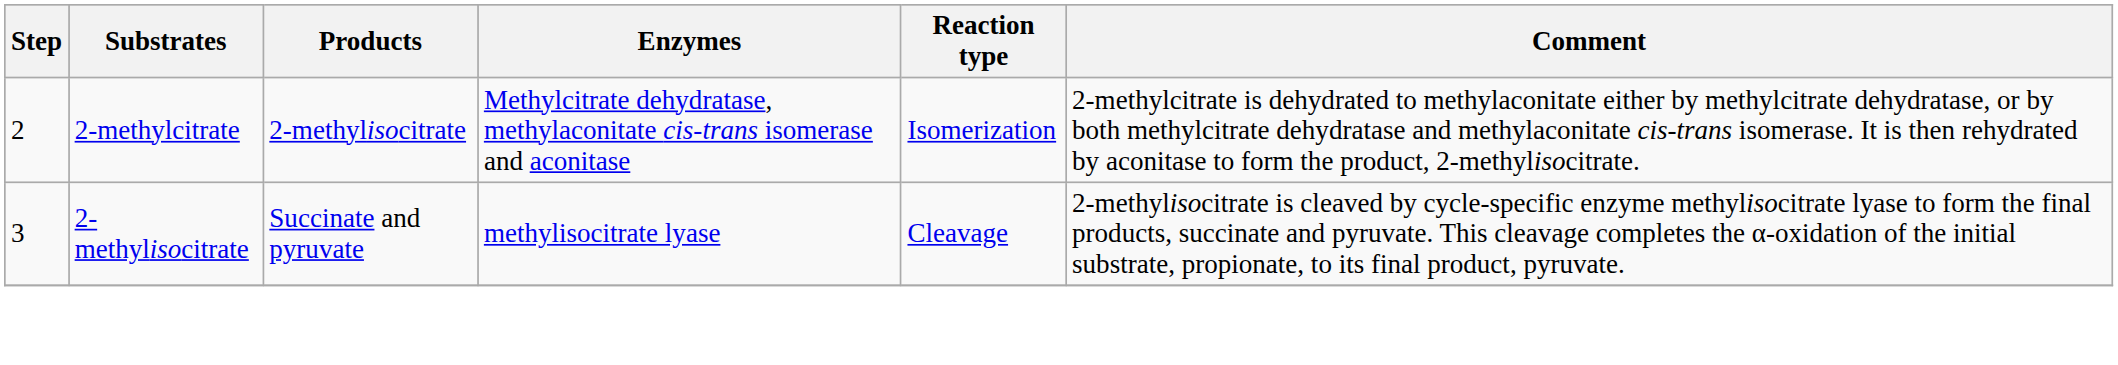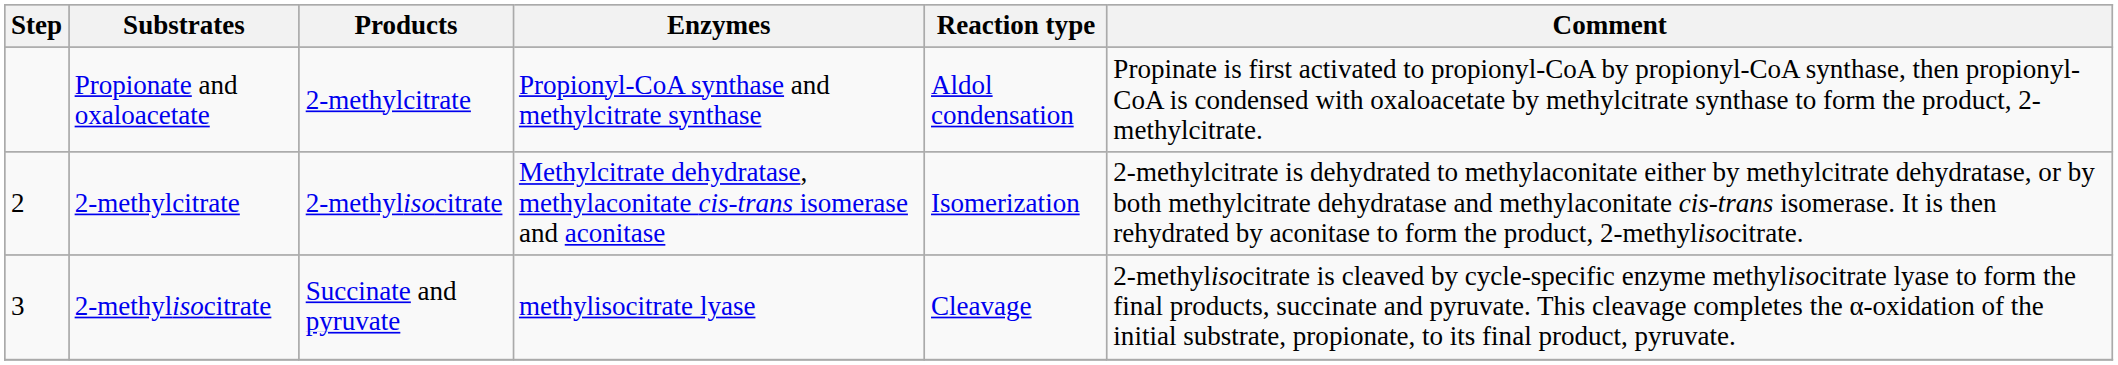+ row: Propionate and oxaloacetate | 2-methylcitrate | Propionyl-CoA synthase and methylcitrate synthase | Aldol condensation | Propinate is first activated to propionyl-CoA by propionyl-CoA synthase, then propionyl-CoA is condensed with oxaloacetate by methylcitrate synthase to form the product, 2-methylcitrate.
